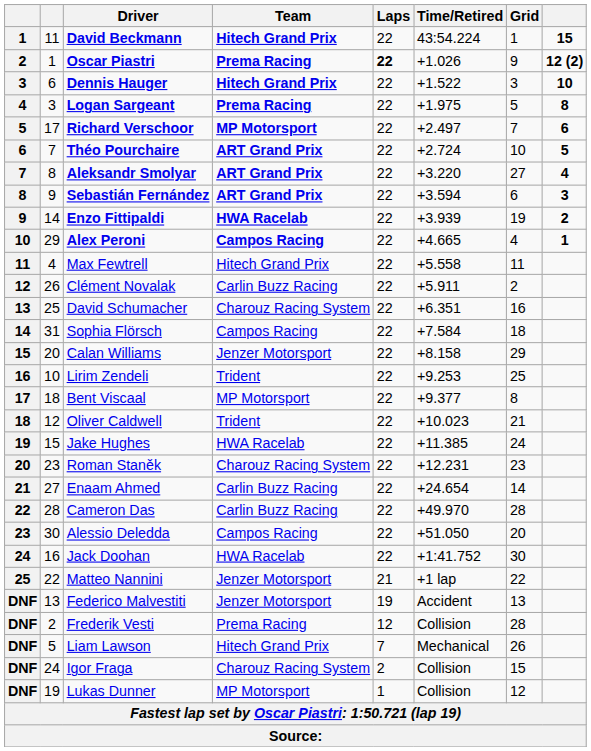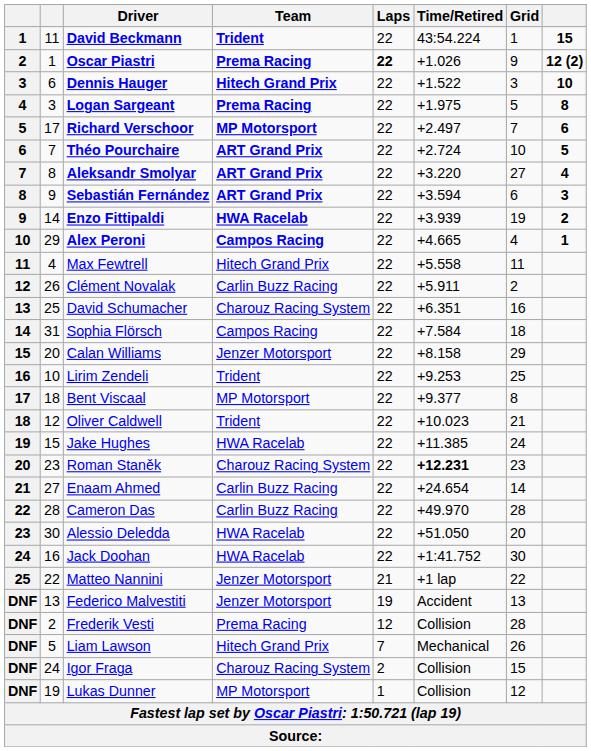David Beckmann | Team: Hitech Grand Prix -> Trident
Roman Staněk | Time/Retired: normal -> bold
Alessio Deledda | Team: Campos Racing -> HWA Racelab
